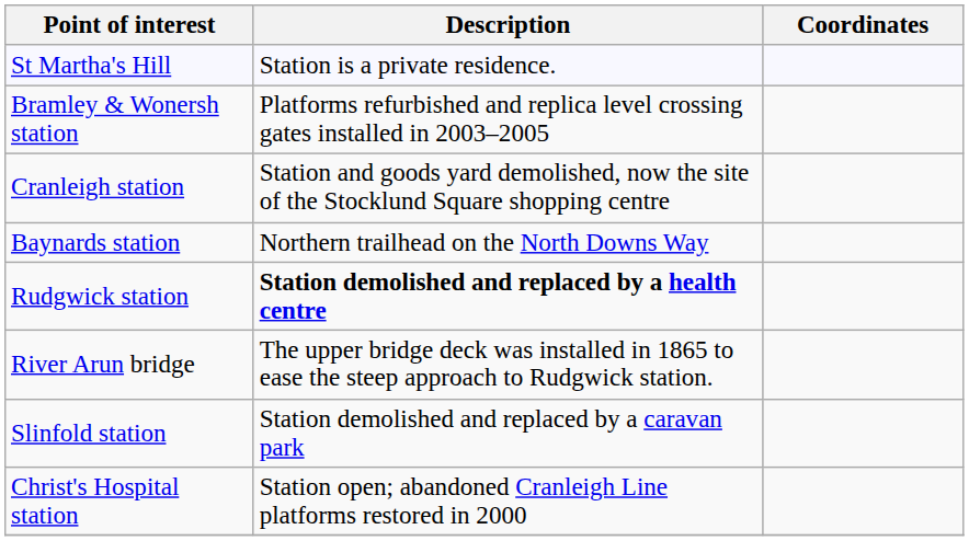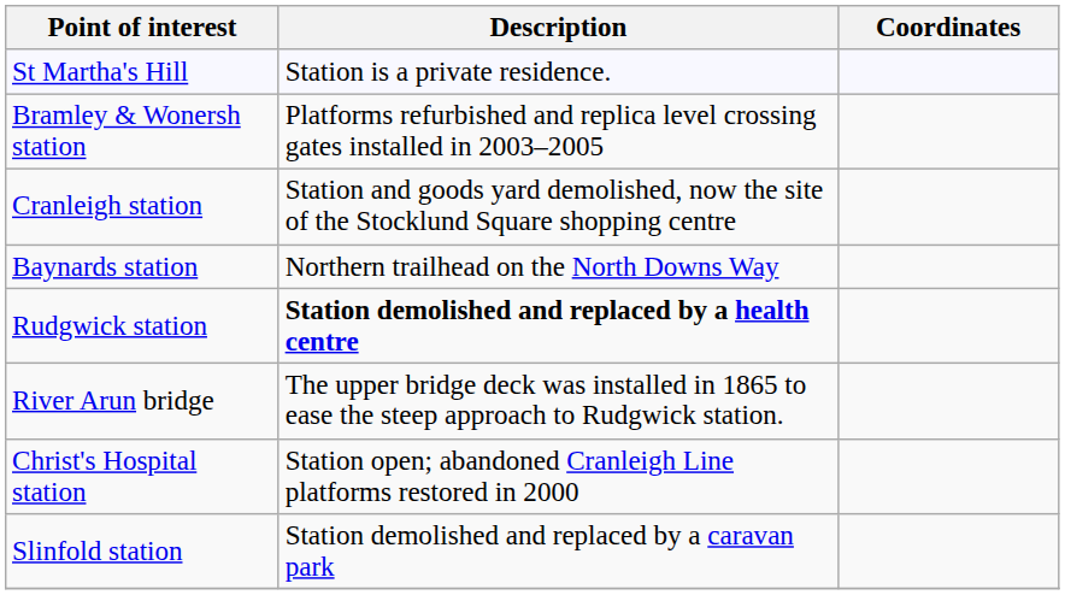rows swapped: Slinfold station <-> Christ's Hospital station
